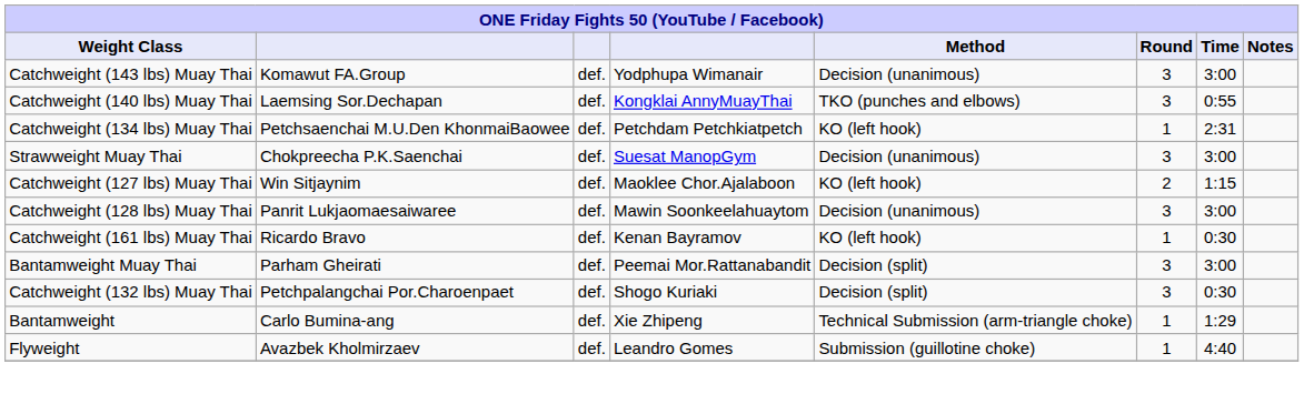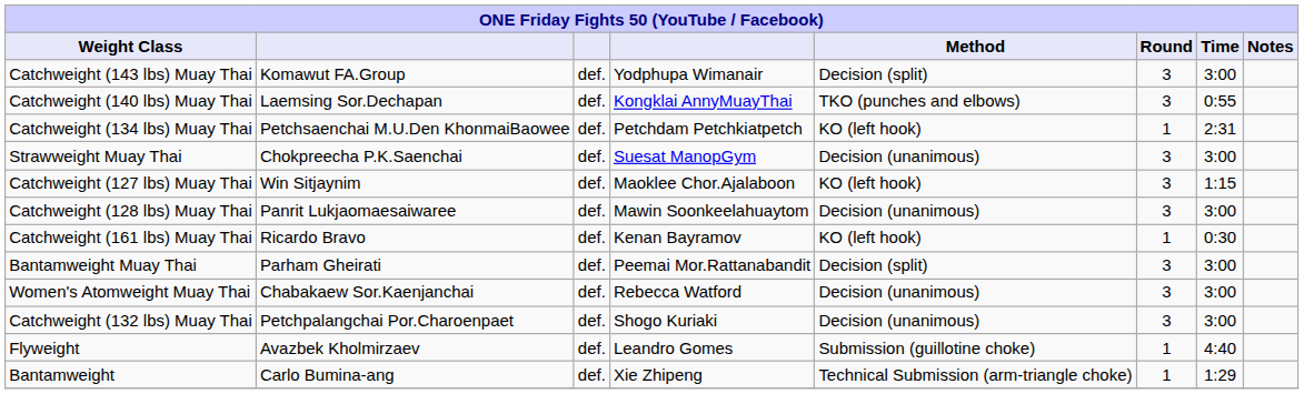Catchweight (143 lbs) Muay Thai | Method: Decision (unanimous) -> Decision (split)
Catchweight (127 lbs) Muay Thai | Round: 2 -> 3
+ row: Women's Atomweight Muay Thai | Chabakaew Sor.Kaenjanchai | def. | Rebecca Watford | Decision (unanimous) | 3 | 3:00
Catchweight (132 lbs) Muay Thai | Method: Decision (split) -> Decision (unanimous)
Catchweight (132 lbs) Muay Thai | Time: 0:30 -> 3:00
rows swapped: Bantamweight <-> Flyweight
